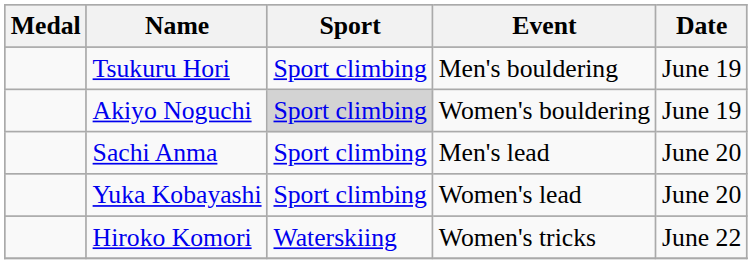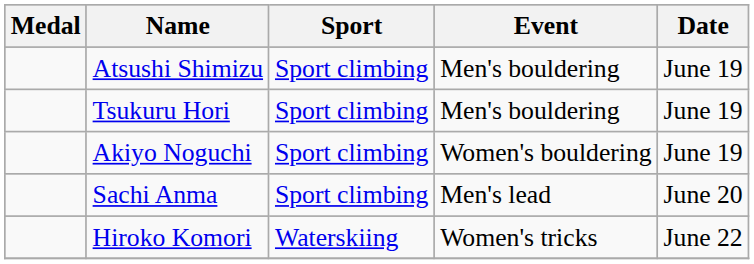+ row: Atsushi Shimizu | Sport climbing | Men's bouldering | June 19
Akiyo Noguchi | Sport: lightgrey background -> no background
- row: Yuka Kobayashi | Sport climbing | Women's lead | June 20
